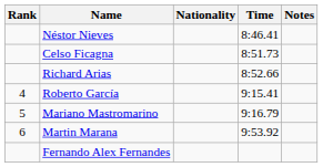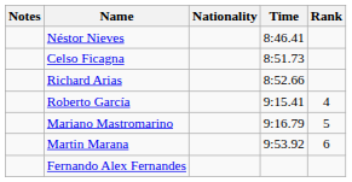columns swapped: Rank <-> Notes
